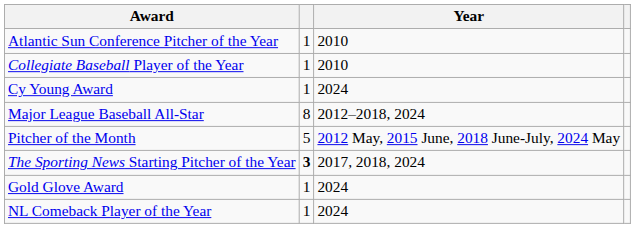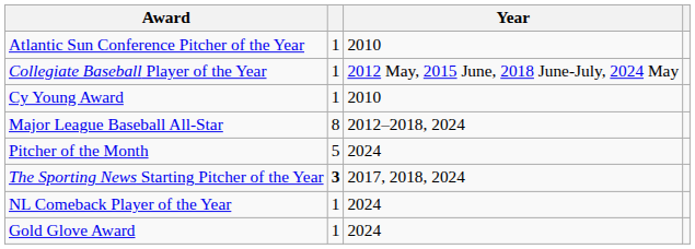Collegiate Baseball Player of the Year | Year: 2010 -> 2012 May, 2015 June, 2018 June-July, 2024 May
Cy Young Award | Year: 2024 -> 2010
Pitcher of the Month | Year: 2012 May, 2015 June, 2018 June-July, 2024 May -> 2024
rows swapped: Gold Glove Award <-> NL Comeback Player of the Year
